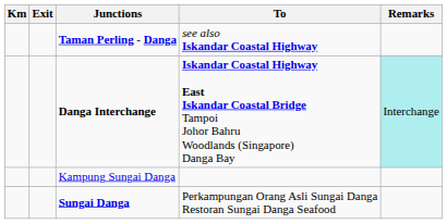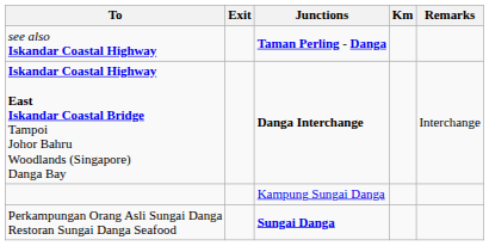columns swapped: Km <-> To
Danga Interchange | Remarks: paleturquoise background -> no background
